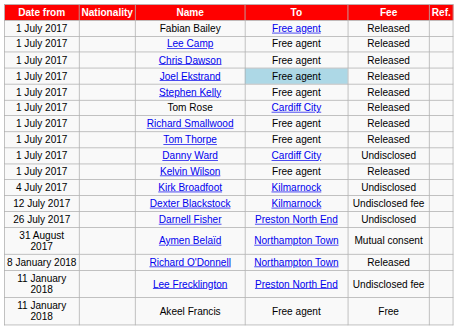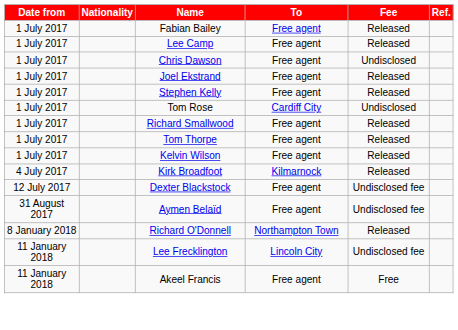Chris Dawson | Fee: Released -> Undisclosed
Joel Ekstrand | To: lightblue background -> no background
Tom Rose | Fee: Released -> Undisclosed
- row: 1 July 2017 | Danny Ward | Cardiff City | Undisclosed
Kirk Broadfoot | Fee: Undisclosed -> Released
Dexter Blackstock | To: Kilmarnock -> Free agent
- row: 26 July 2017 | Darnell Fisher | Preston North End | Undisclosed
Aymen Belaïd | To: Northampton Town -> Free agent
Aymen Belaïd | Fee: Mutual consent -> Undisclosed fee
Lee Frecklington | To: Preston North End -> Lincoln City
